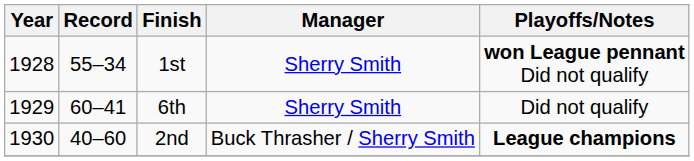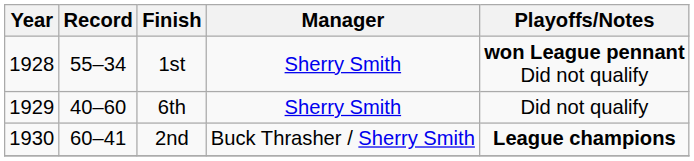6th | Record: 60–41 -> 40–60
2nd | Record: 40–60 -> 60–41
